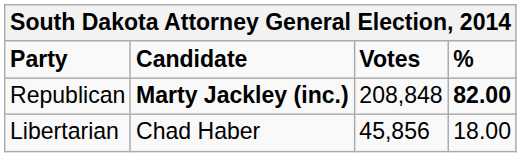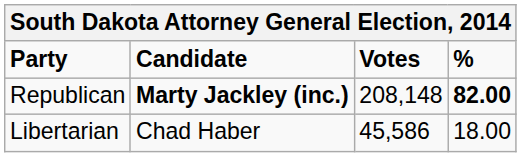Republican | Votes: 208,848 -> 208,148
Libertarian | Votes: 45,856 -> 45,586
